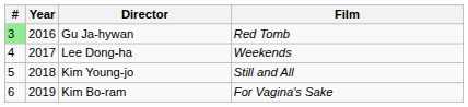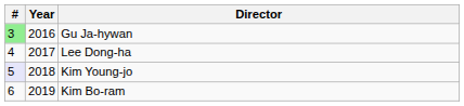- column: Film | Red Tomb | Weekends | Still and All | For Vagina's Sake
Kim Young-jo | #: no background -> lavender background
